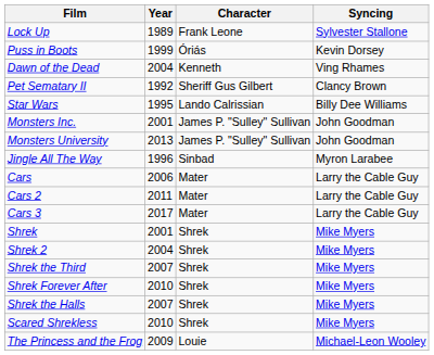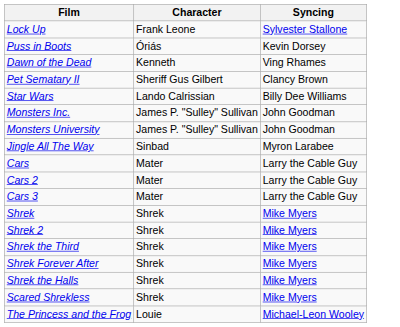- column: Year | 1989 | 1999 | 2004 | 1992 | 1995 | 2001 | 2013 | 1996 | 2006 | 2011 | 2017 | 2001 | 2004 | 2007 | 2010 | 2007 | 2010 | 2009
